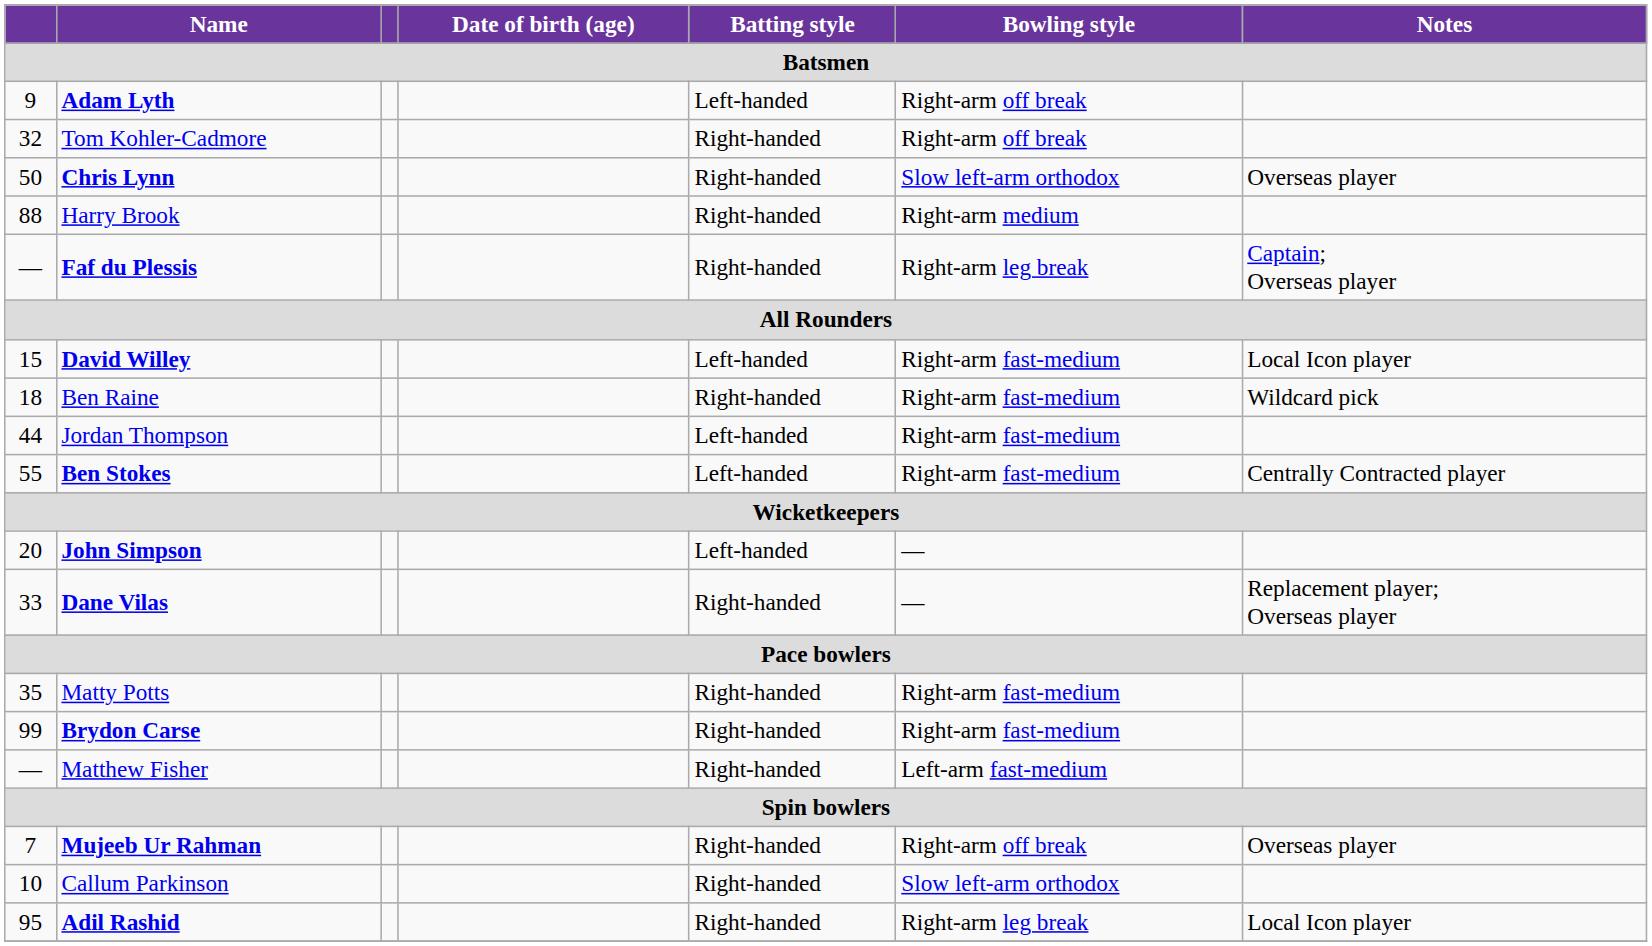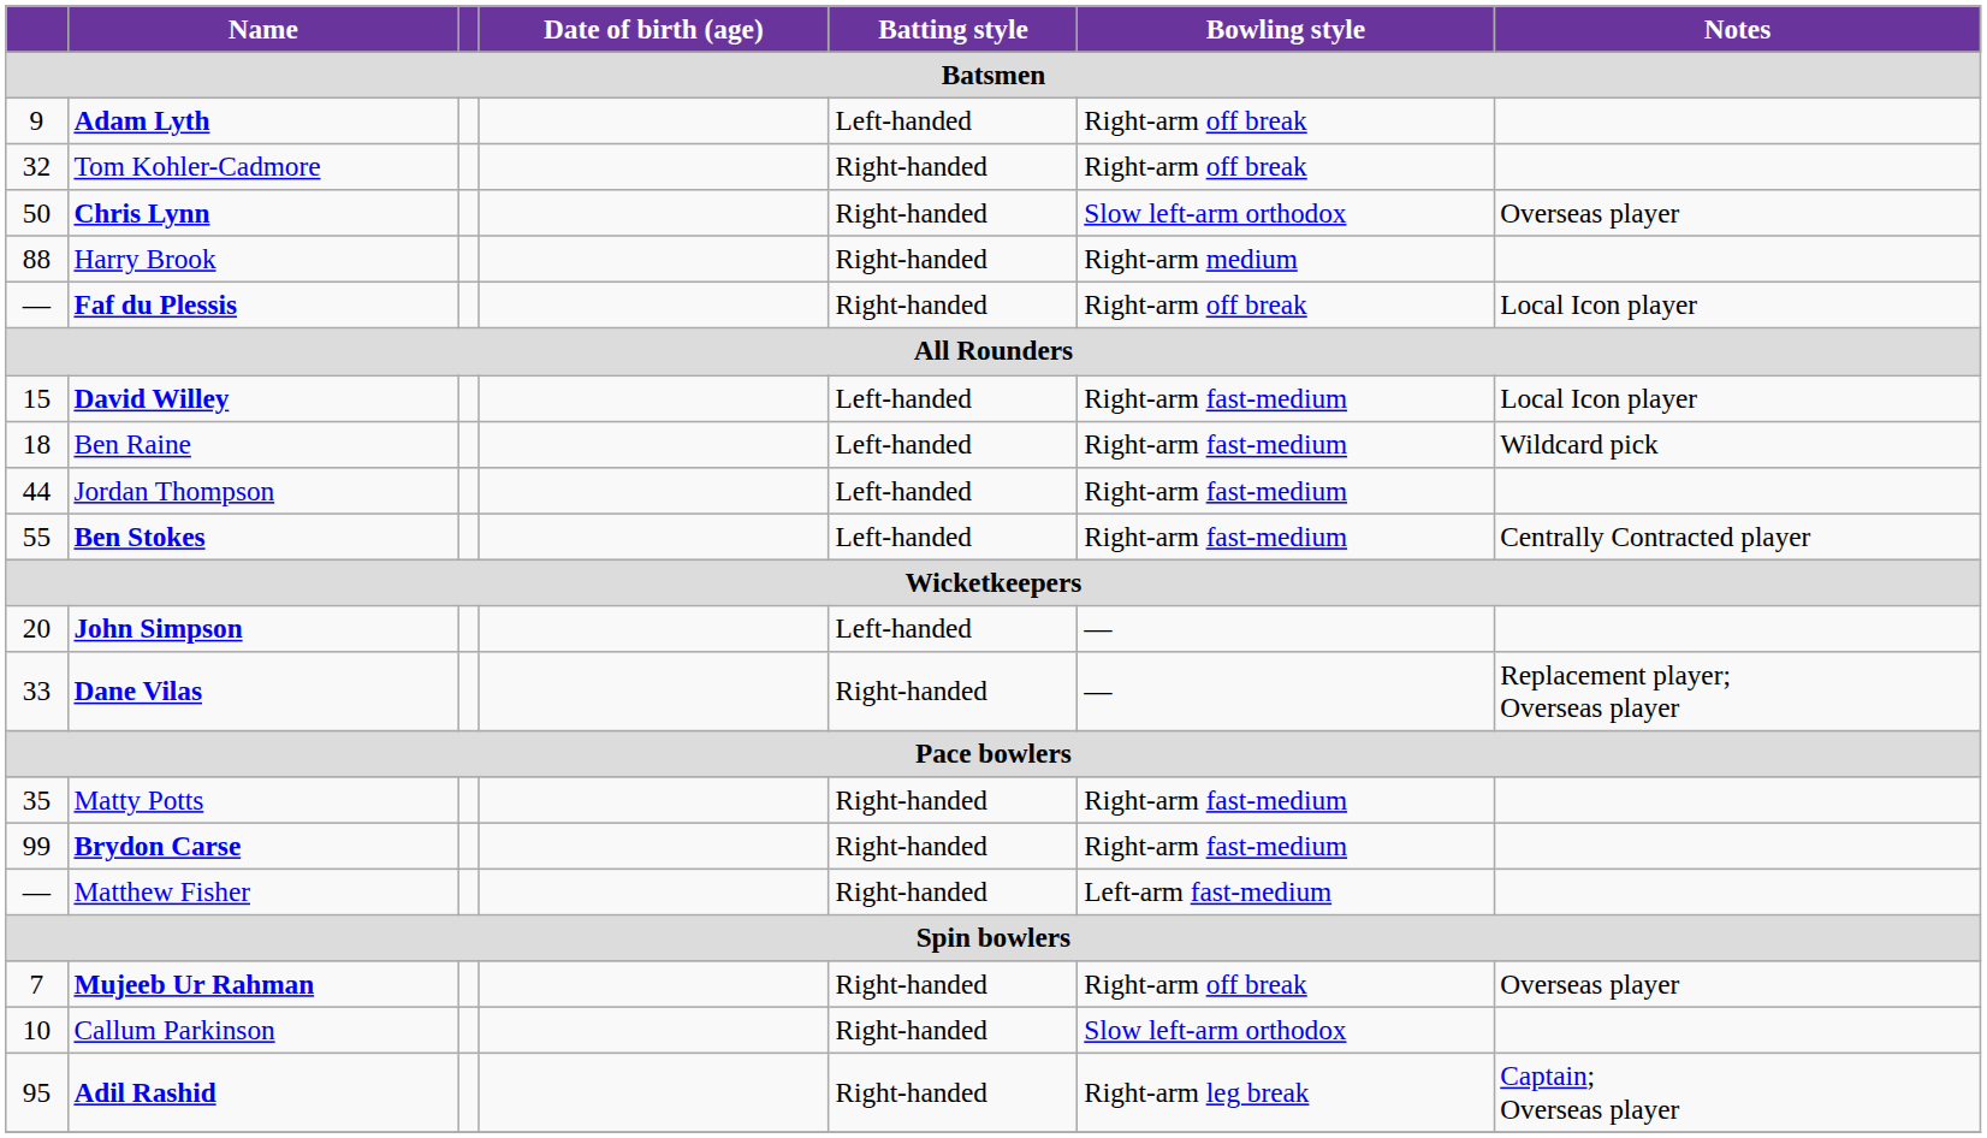Faf du Plessis | Bowling style: Right-arm leg break -> Right-arm off break
Faf du Plessis | Notes: Captain; Overseas player -> Local Icon player
Ben Raine | Batting style: Right-handed -> Left-handed
Adil Rashid | Notes: Local Icon player -> Captain; Overseas player
